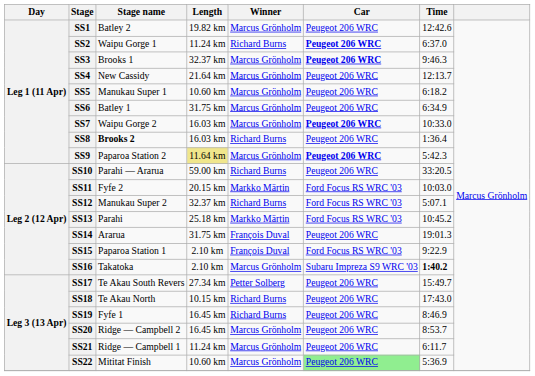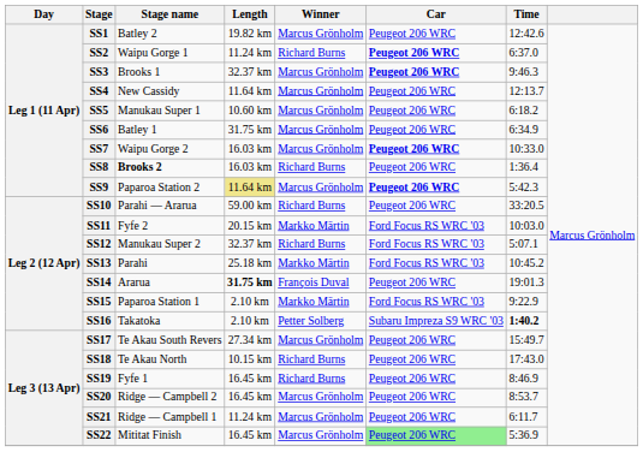SS4 | Length: 21.64 km -> 11.64 km
SS14 | Length: normal -> bold
SS15 | Winner: François Duval -> Markko Märtin
SS16 | Winner: Marcus Grönholm -> Petter Solberg
SS17 | Winner: Petter Solberg -> Marcus Grönholm
SS22 | Length: 10.60 km -> 16.45 km
